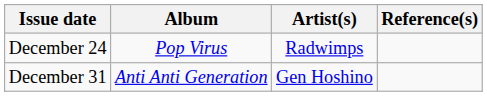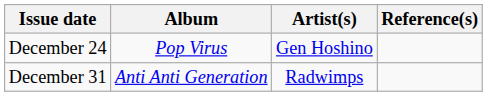December 24 | Artist(s): Radwimps -> Gen Hoshino
December 31 | Artist(s): Gen Hoshino -> Radwimps
